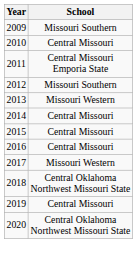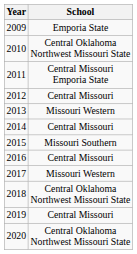2009 | School: Missouri Southern -> Emporia State
2010 | School: Central Missouri -> Central Oklahoma Northwest Missouri State
2012 | School: Missouri Southern -> Central Missouri
2015 | School: Central Missouri -> Missouri Southern
